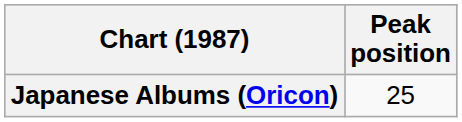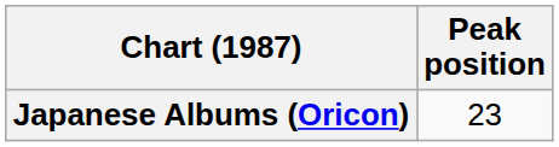Japanese Albums (Oricon) | Peak position: 25 -> 23
